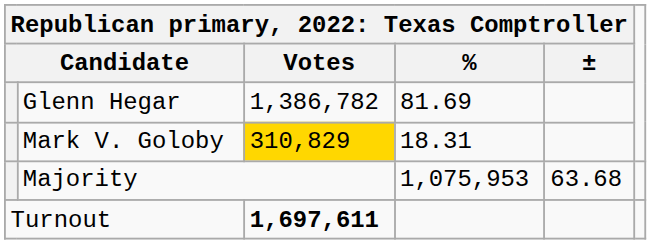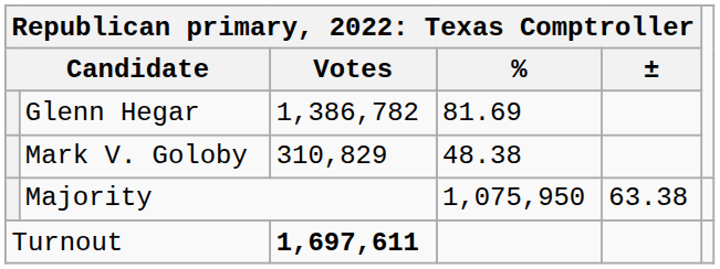Mark V. Goloby | column 3: gold background -> no background
Mark V. Goloby | column 4: 18.31 -> 48.38
Majority | column 4: 1,075,953 -> 1,075,950
Majority | column 5: 63.68 -> 63.38
